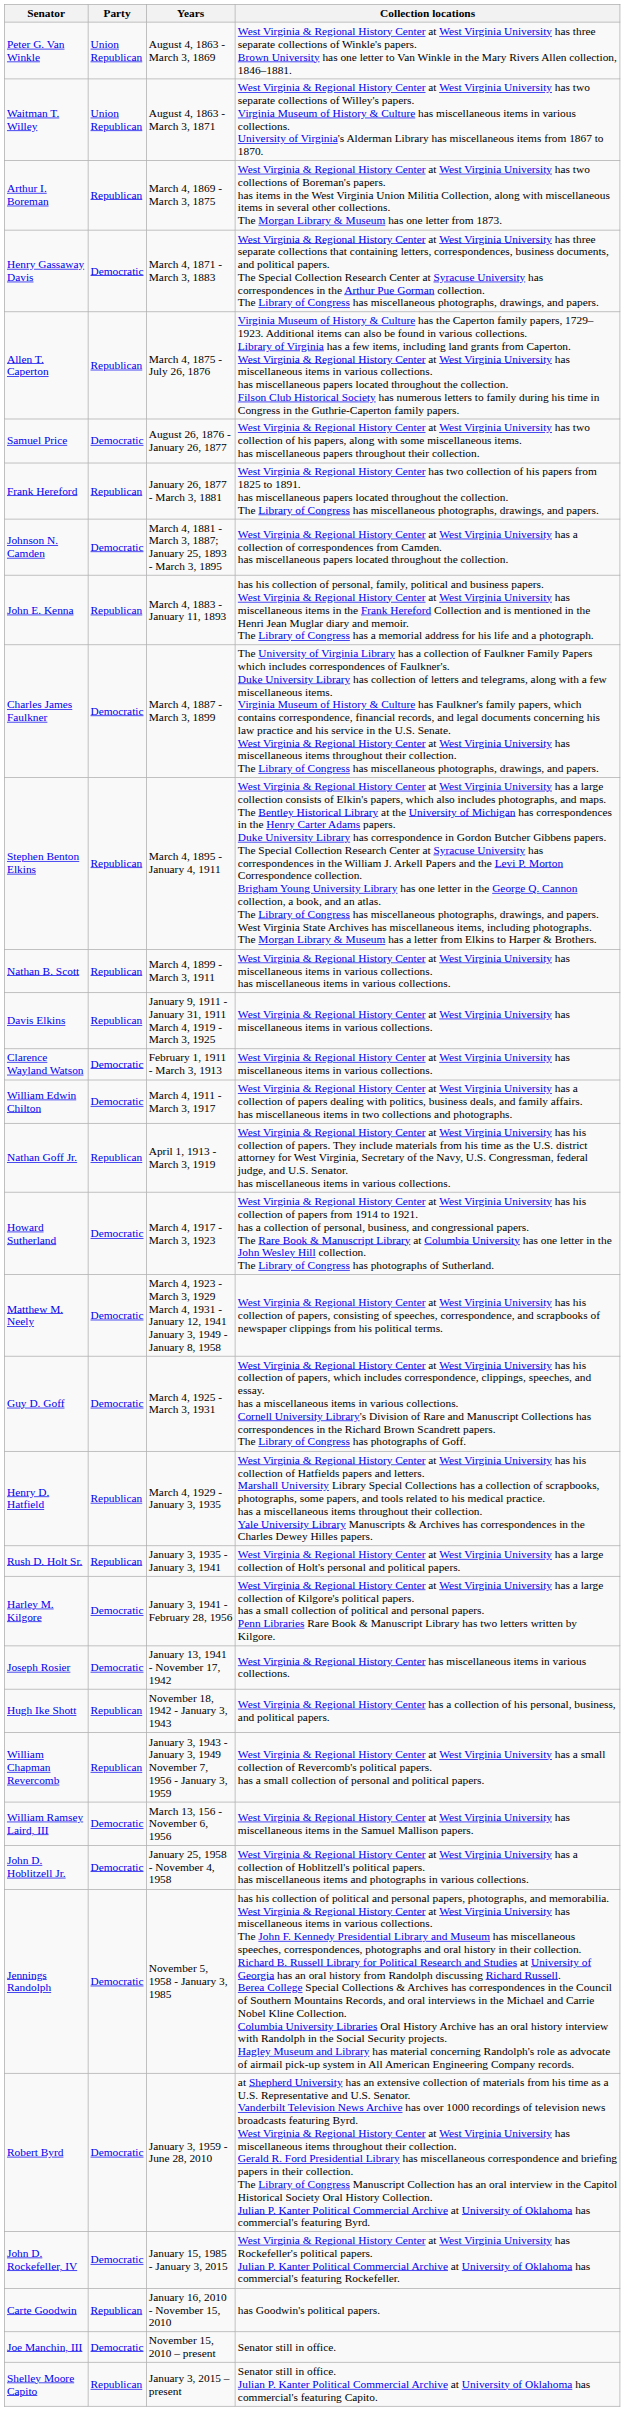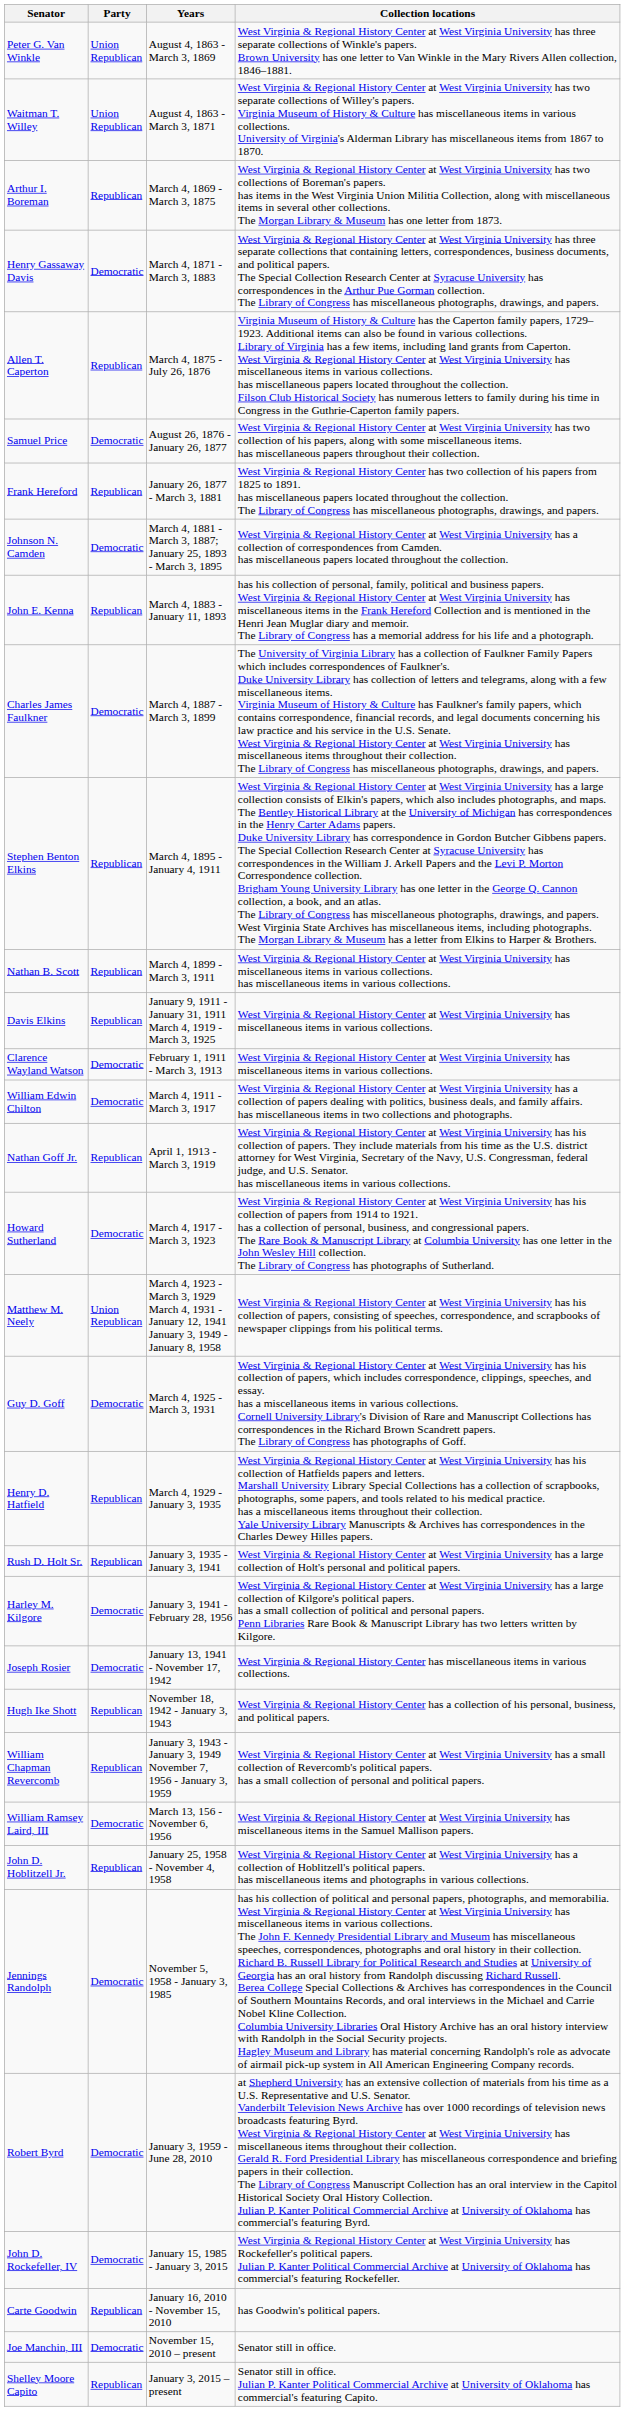Matthew M. Neely | Party: Democratic -> Union Republican
John D. Hoblitzell Jr. | Party: Democratic -> Republican
